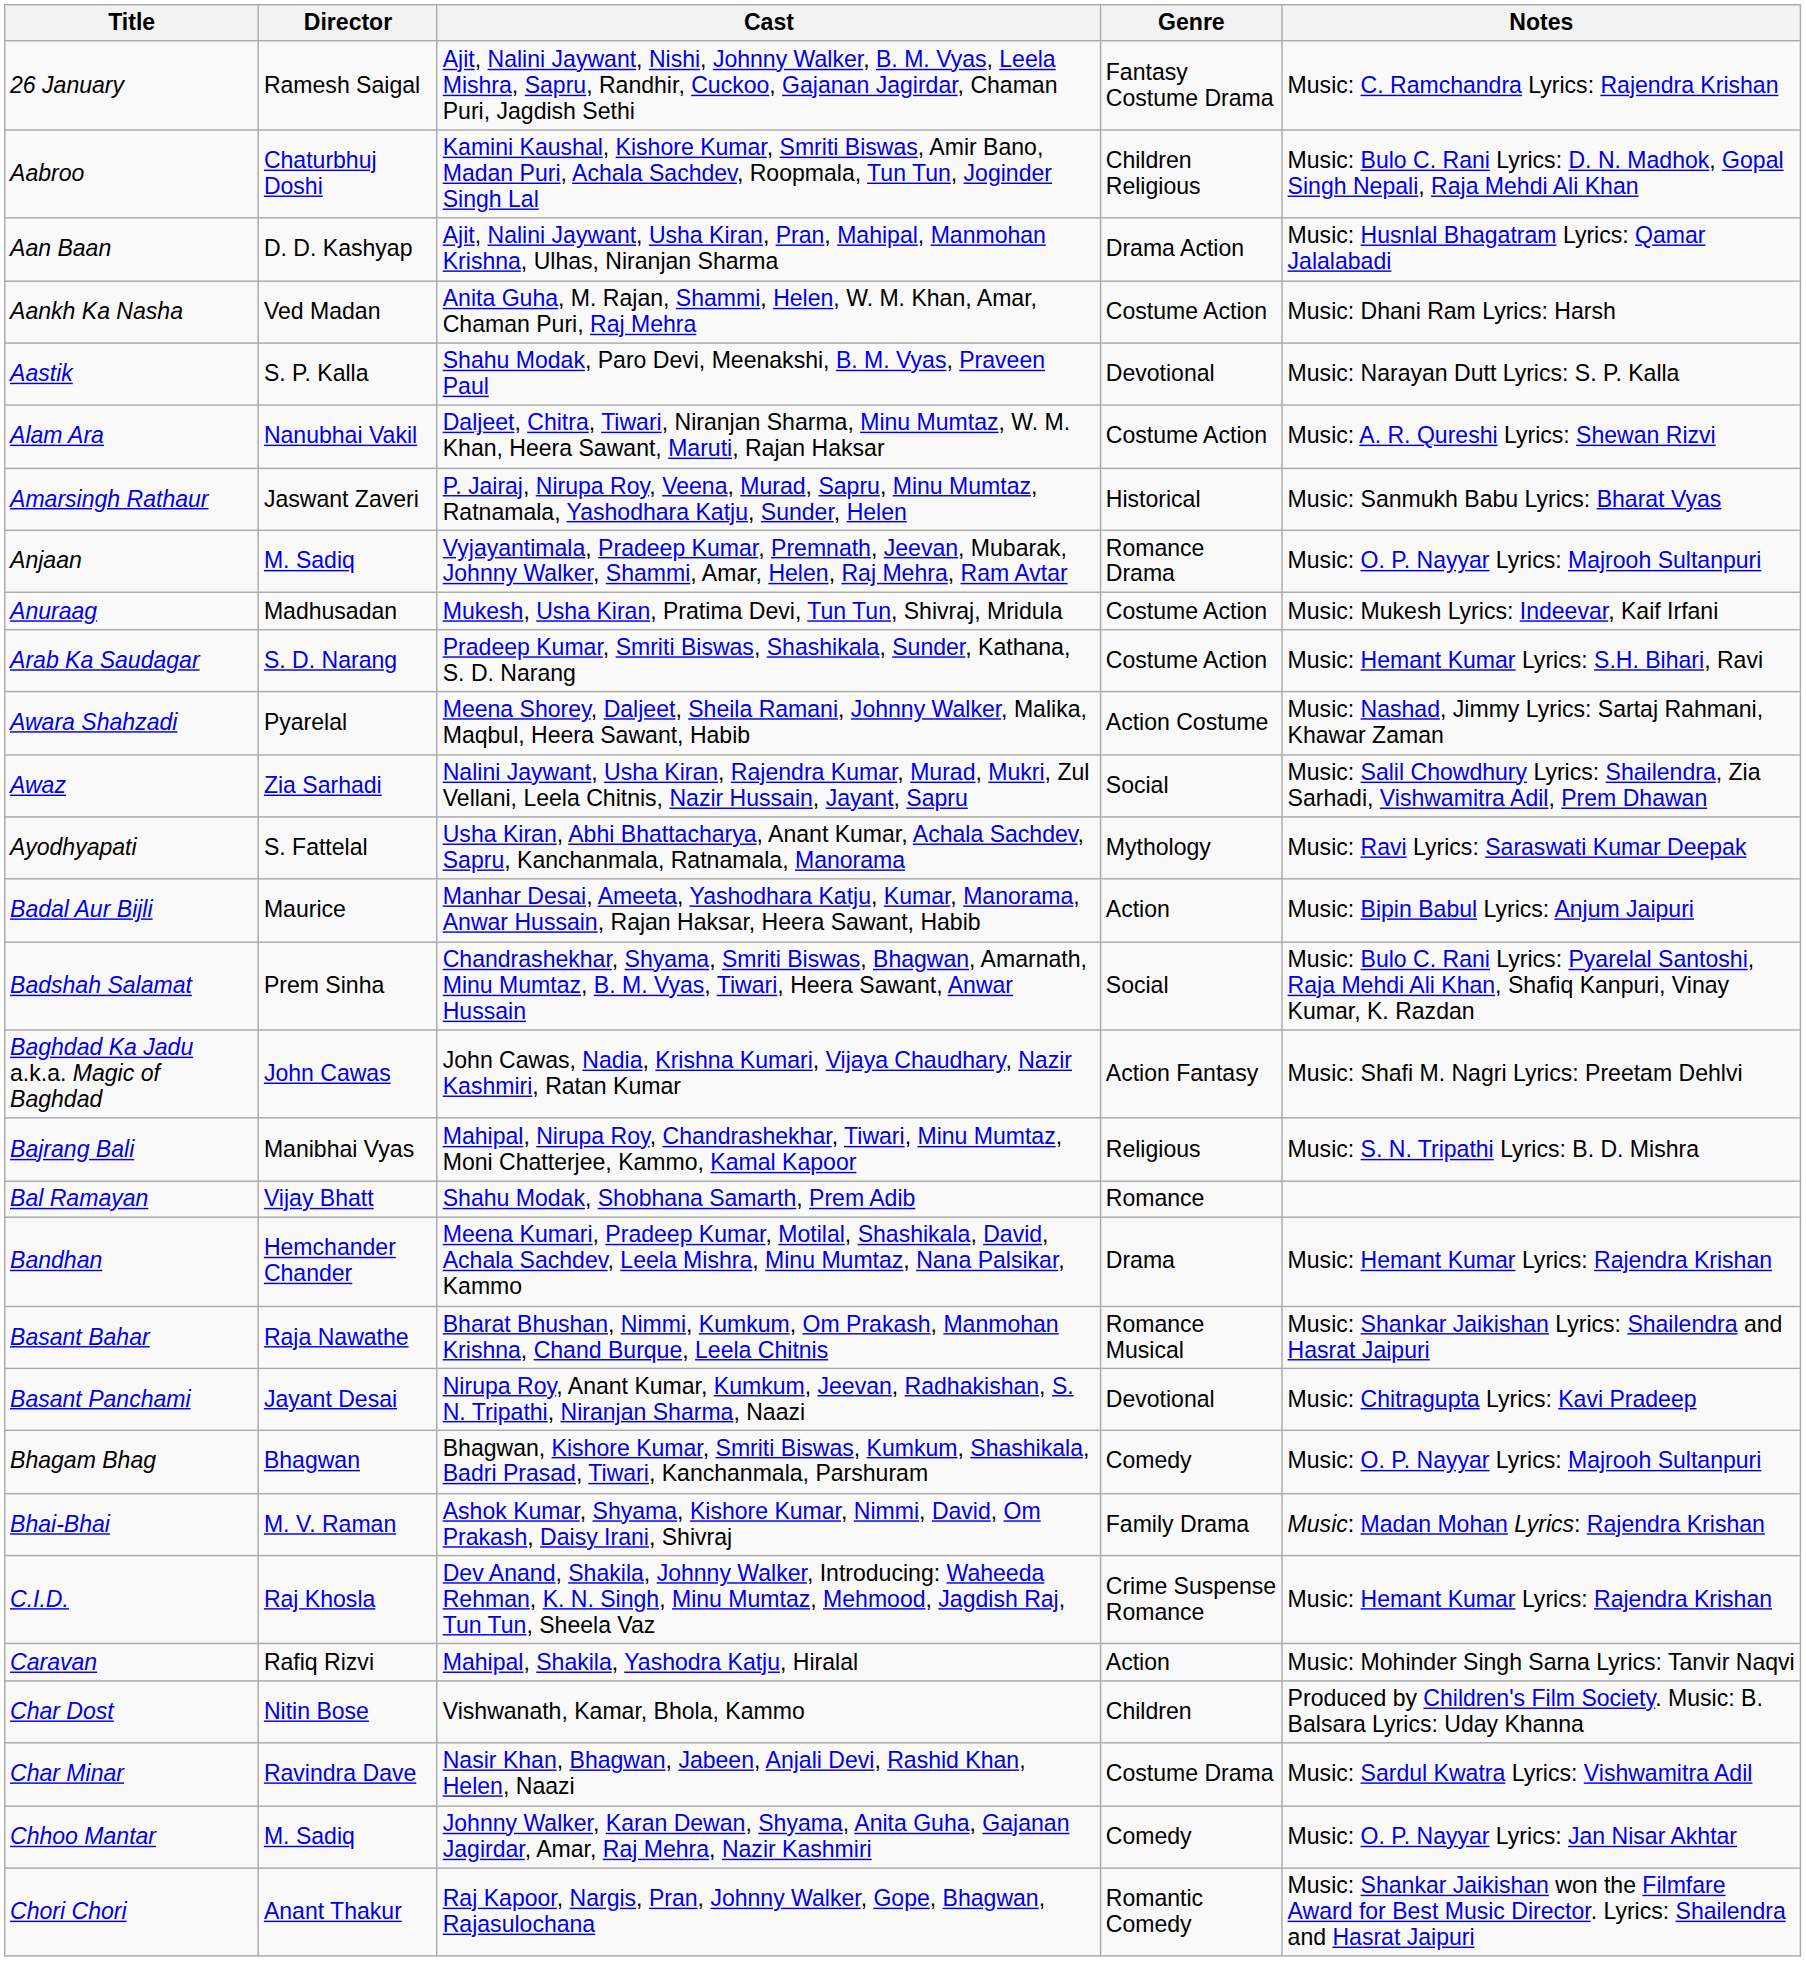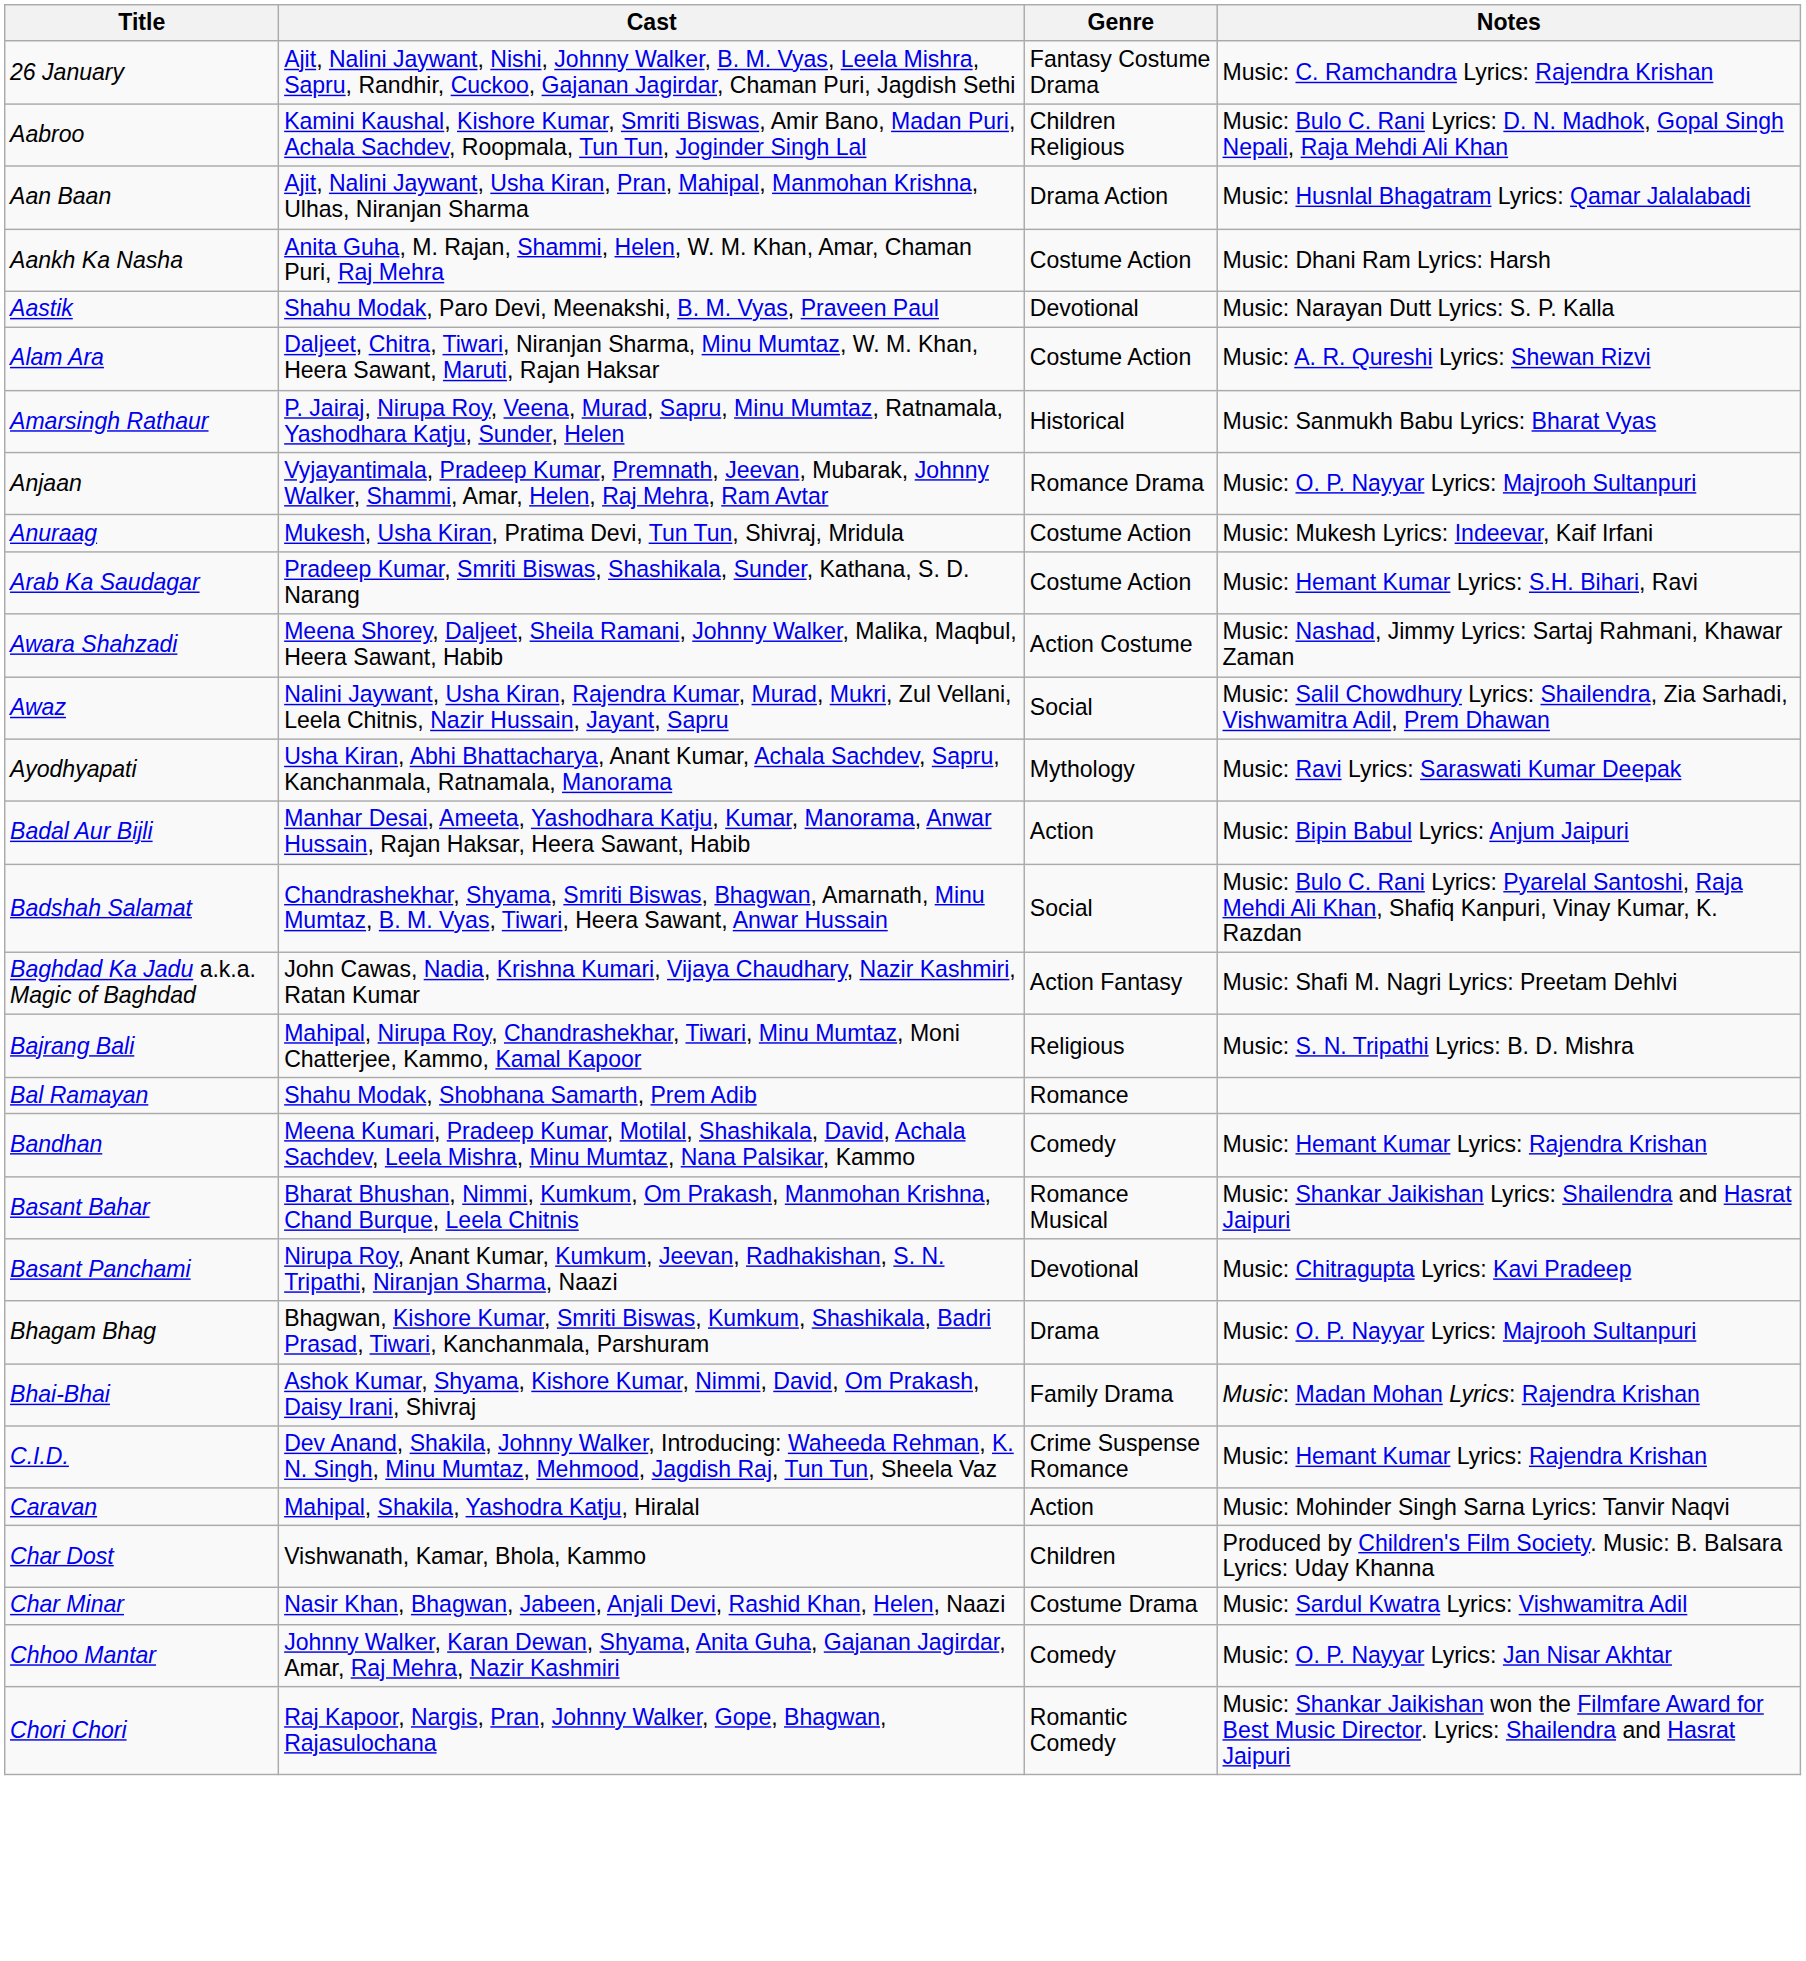- column: Director | Ramesh Saigal | Chaturbhuj Doshi | D. D. Kashyap | Ved Madan | S. P. Kalla | Nanubhai Vakil | Jaswant Zaveri | M. Sadiq | Madhusadan | S. D. Narang | Pyarelal | Zia Sarhadi | S. Fattelal | Maurice | Prem Sinha | John Cawas | Manibhai Vyas | Vijay Bhatt | Hemchander Chander | Raja Nawathe | Jayant Desai | Bhagwan | M. V. Raman | Raj Khosla | Rafiq Rizvi | Nitin Bose | Ravindra Dave | M. Sadiq | Anant Thakur
Bandhan | Genre: Drama -> Comedy
Bhagam Bhag | Genre: Comedy -> Drama
